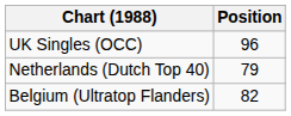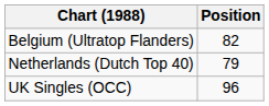rows swapped: Belgium (Ultratop Flanders) <-> UK Singles (OCC)
